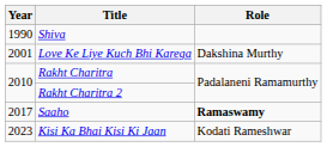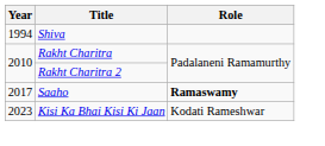Shiva | Year: 1990 -> 1994
- row: 2001 | Love Ke Liye Kuch Bhi Karega | Dakshina Murthy
